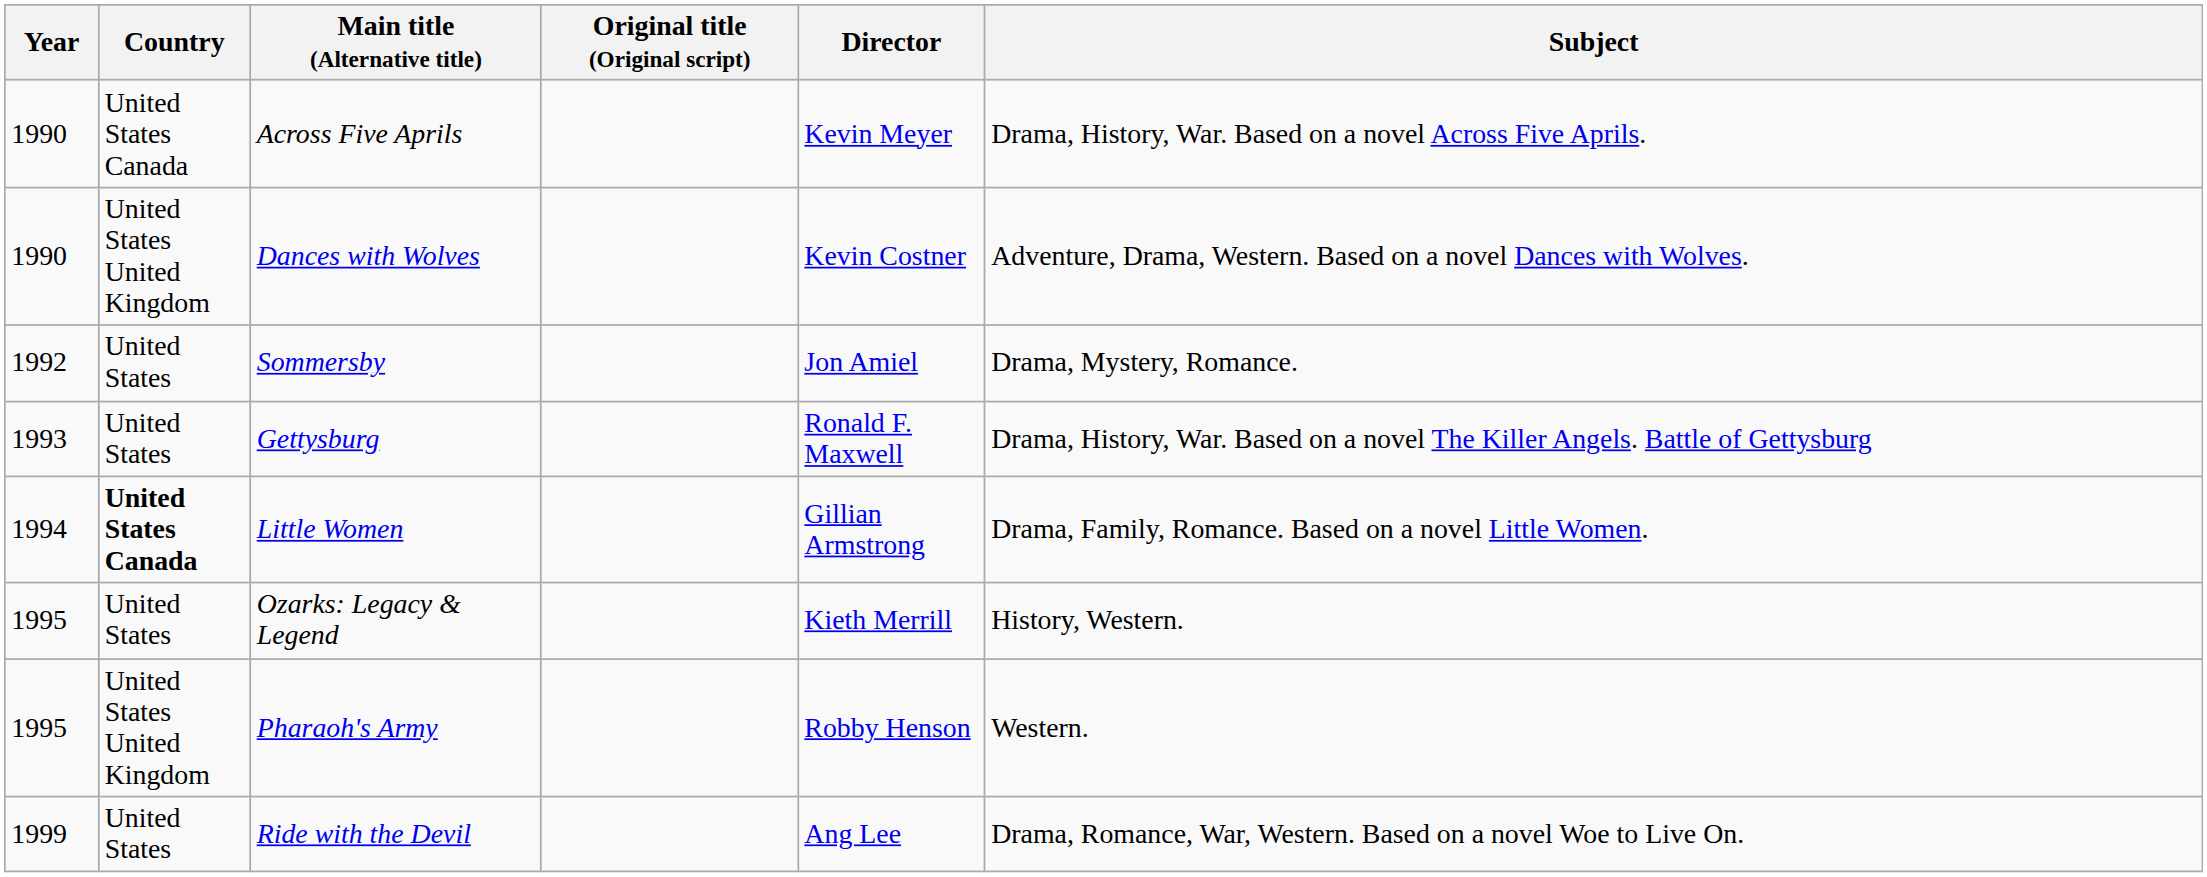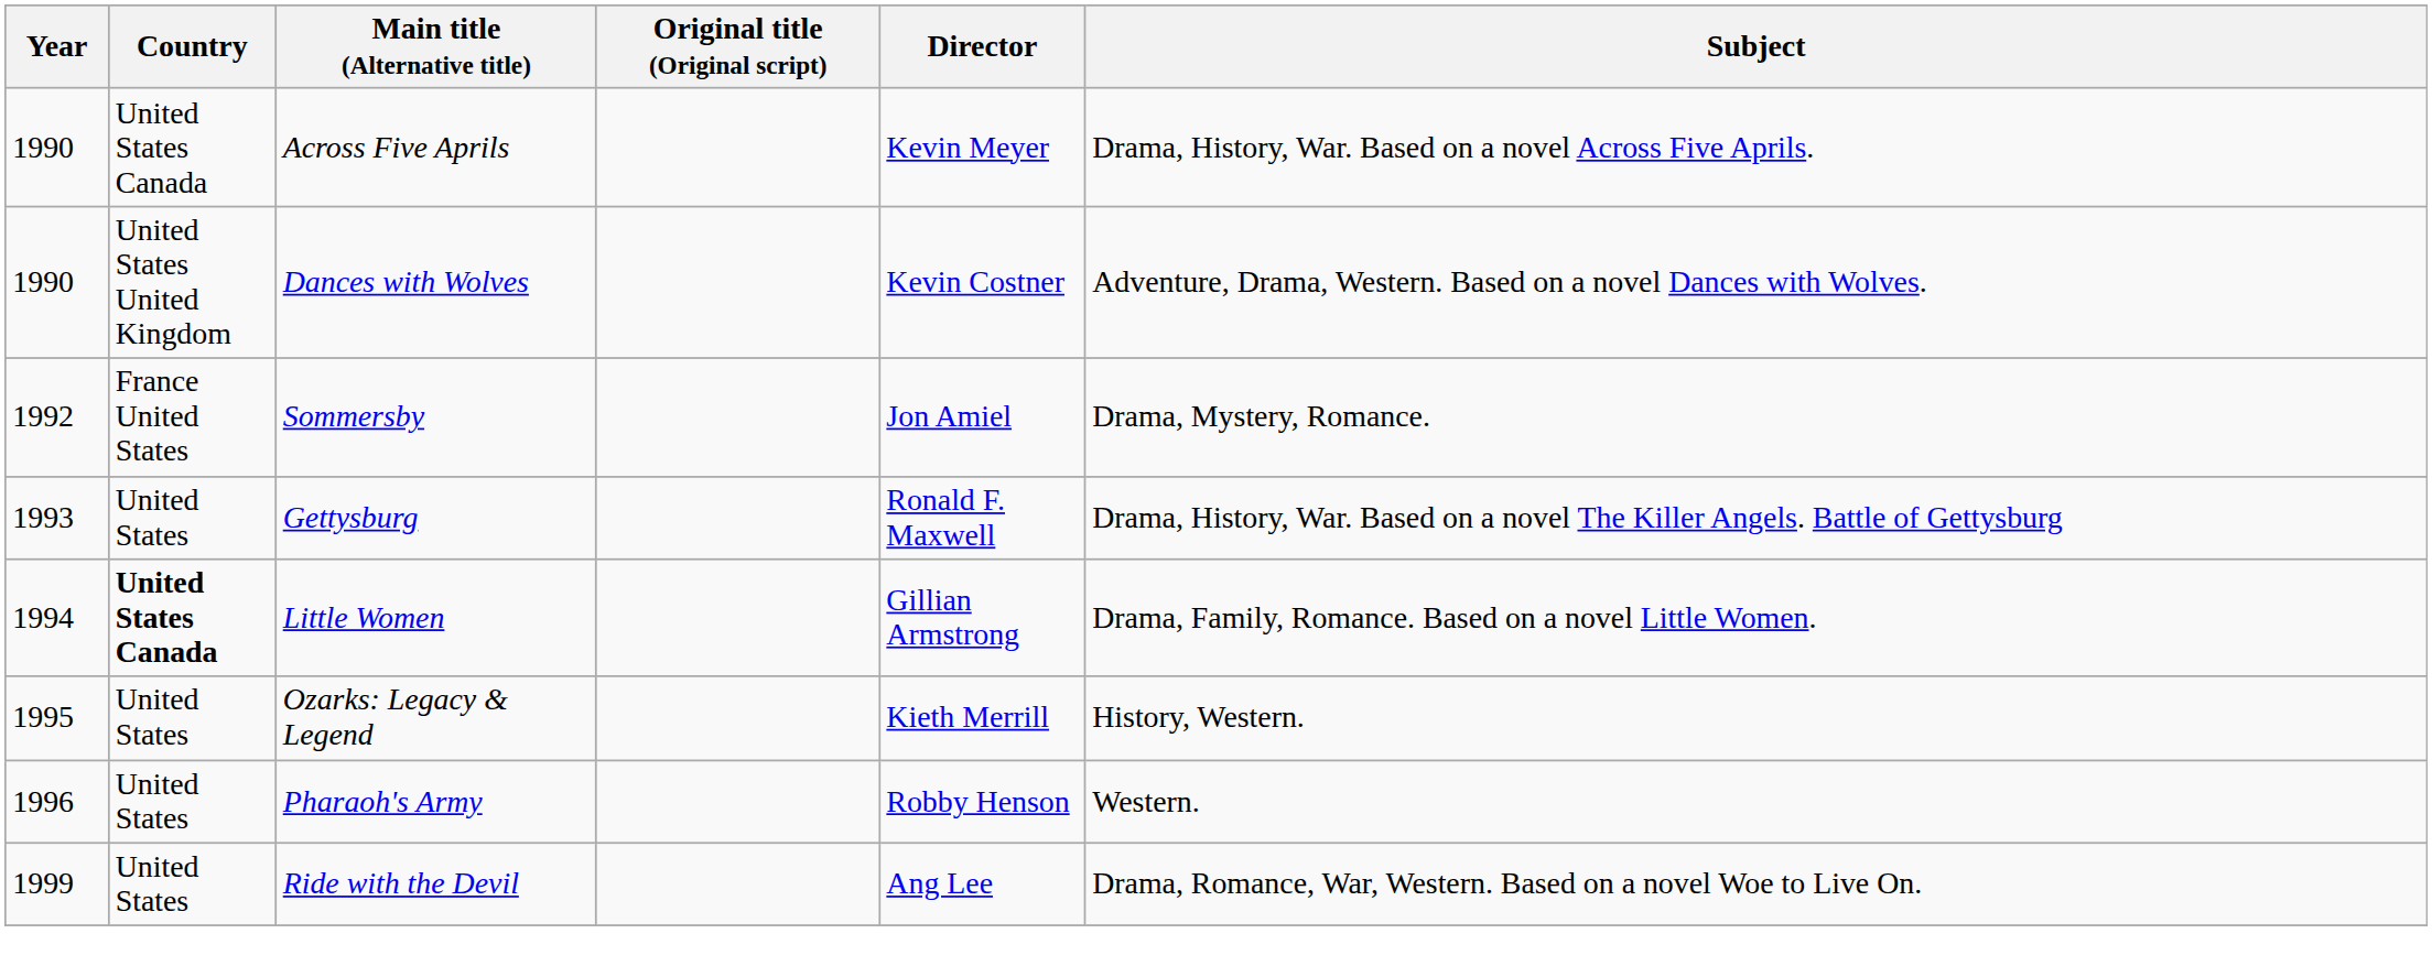Sommersby | Country: United States -> France United States
Pharaoh's Army | Year: 1995 -> 1996
Pharaoh's Army | Country: United States United Kingdom -> United States
